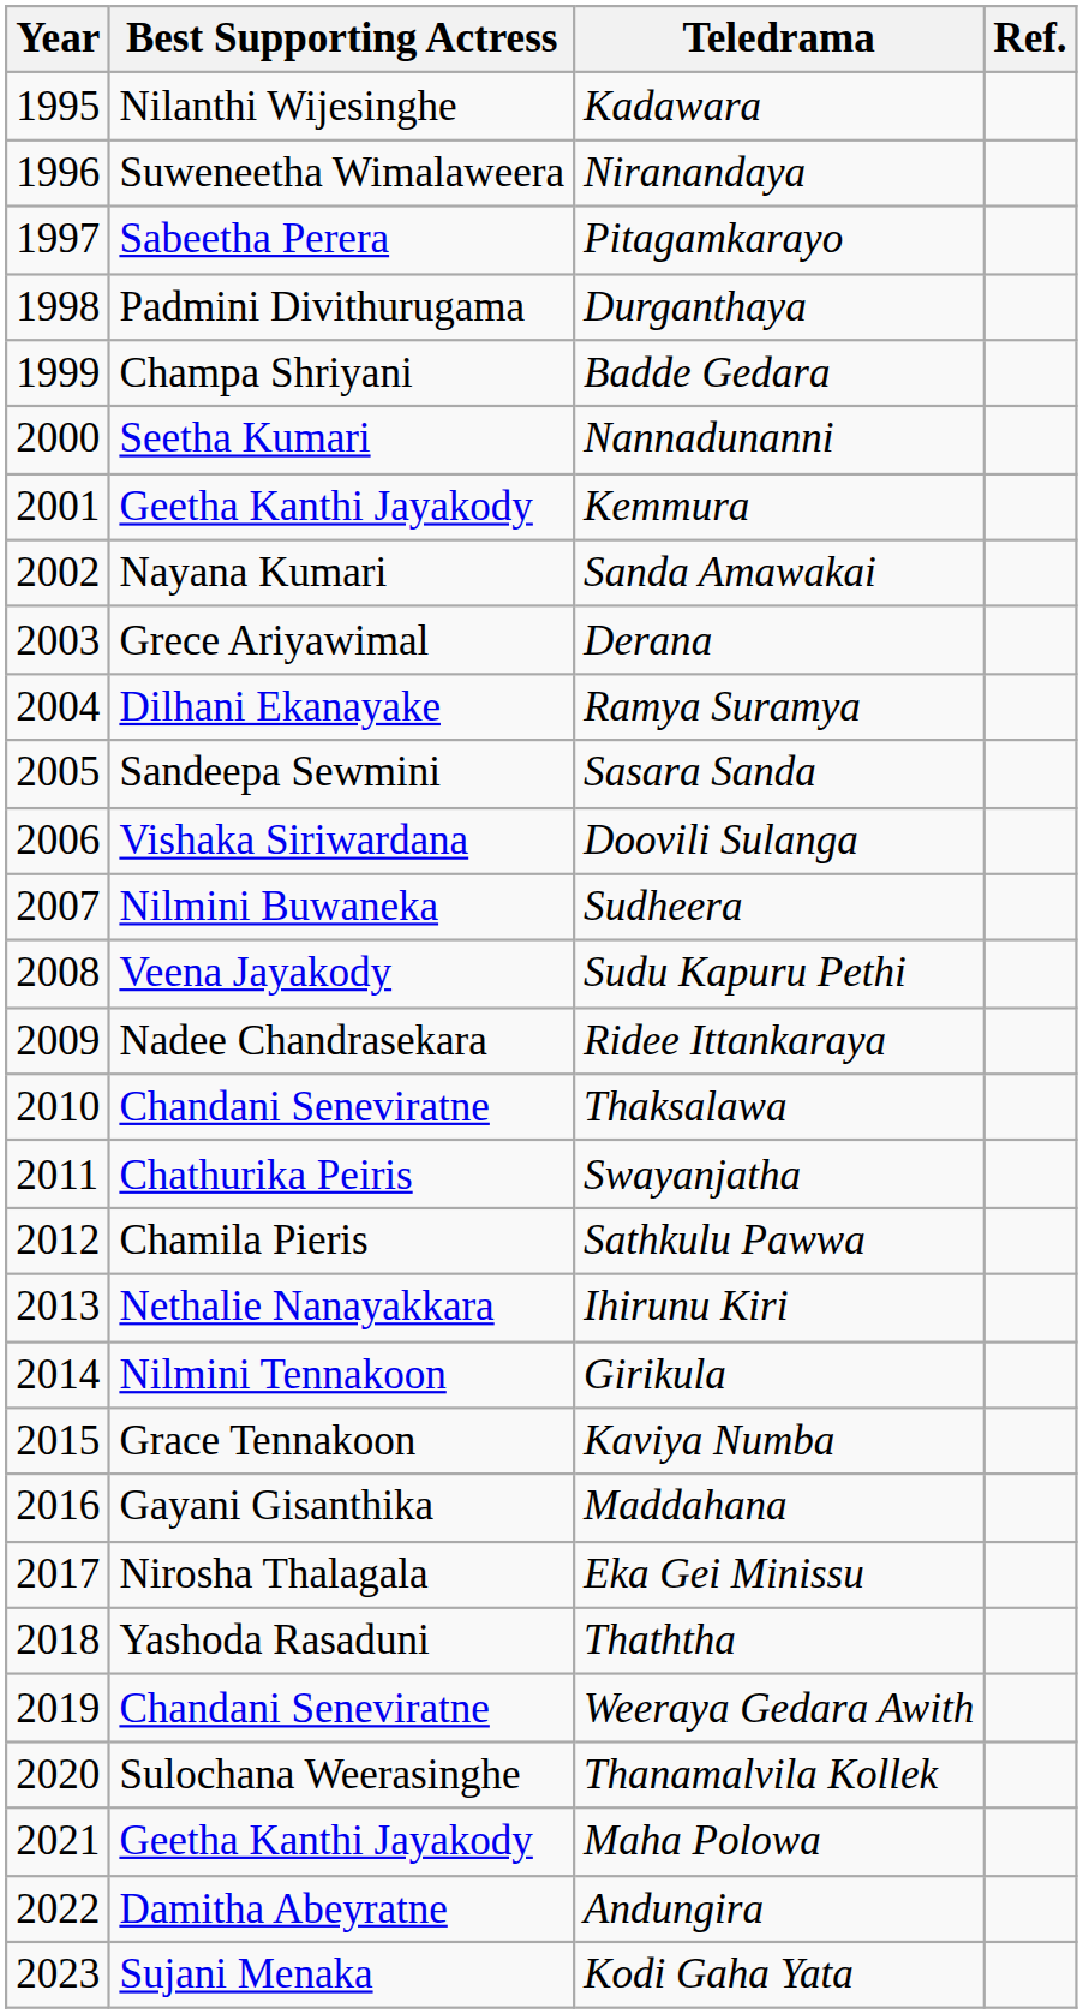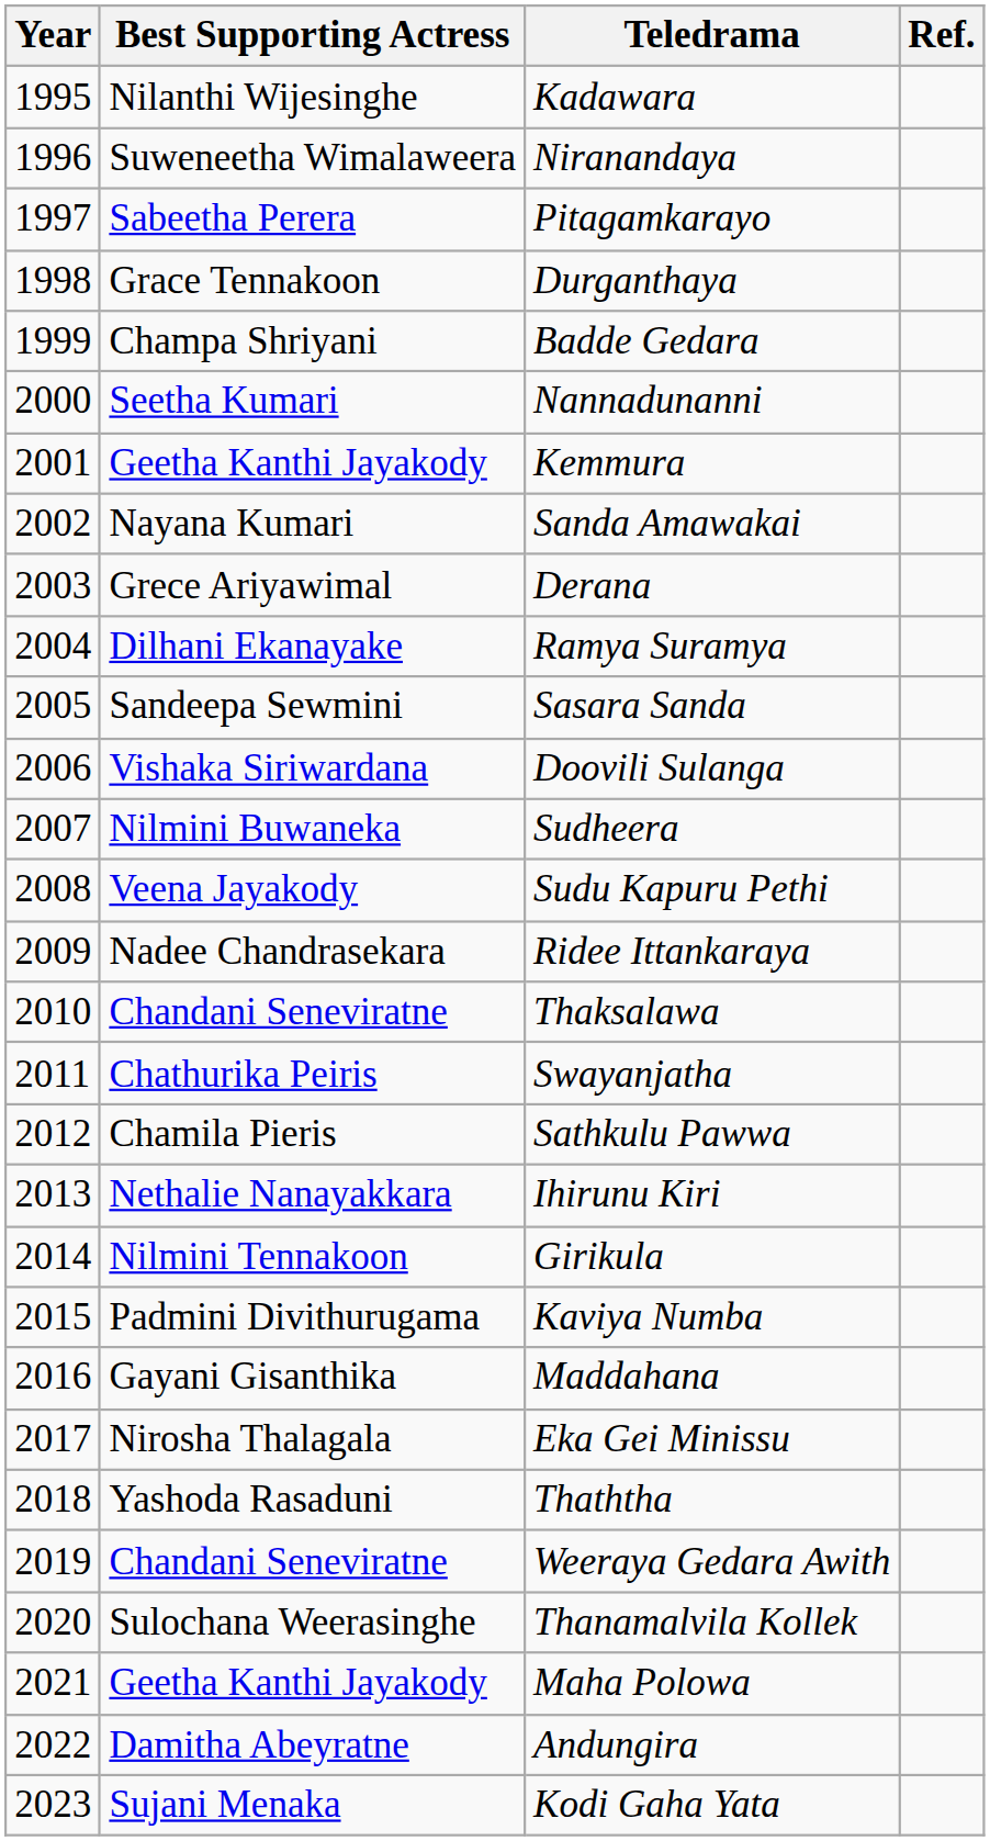Durganthaya | Best Supporting Actress: Padmini Divithurugama -> Grace Tennakoon
Kaviya Numba | Best Supporting Actress: Grace Tennakoon -> Padmini Divithurugama
